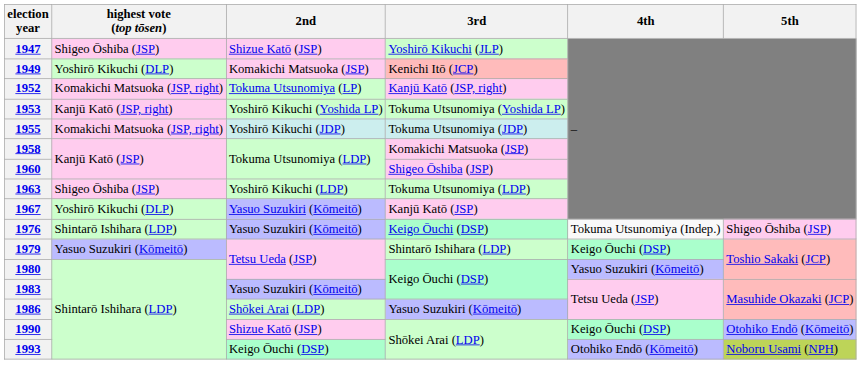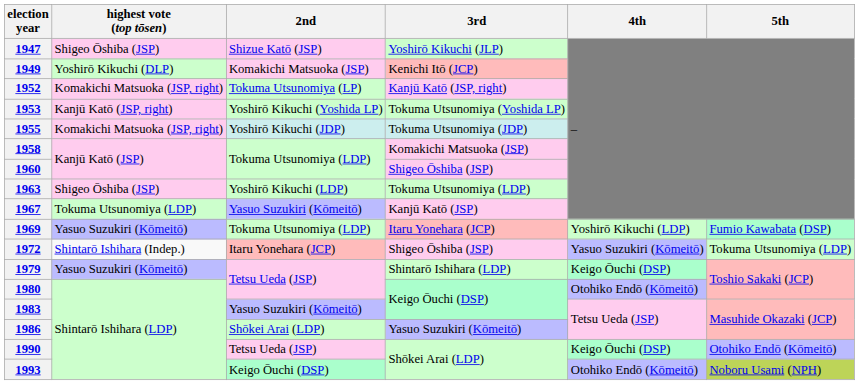1967 | highest vote (top tōsen): Yoshirō Kikuchi (DLP) -> Tokuma Utsunomiya (LDP)
+ row: 1969 | Yasuo Suzukiri (Kōmeitō) | Tokuma Utsunomiya (LDP) | Itaru Yonehara (JCP) | Yoshirō Kikuchi (LDP) | Fumio Kawabata (DSP)
+ row: 1972 | Shintarō Ishihara (Indep.) | Itaru Yonehara (JCP) | Shigeo Ōshiba (JSP) | Yasuo Suzukiri (Kōmeitō) | Tokuma Utsunomiya (LDP)
- row: 1976 | Shintarō Ishihara (LDP) | Yasuo Suzukiri (Kōmeitō) | Keigo Ōuchi (DSP) | Tokuma Utsunomiya (Indep.) | Shigeo Ōshiba (JSP)
1980 | 4th: Yasuo Suzukiri (Kōmeitō) -> Otohiko Endō (Kōmeitō)
1990 | 2nd: Shizue Katō (JSP) -> Tetsu Ueda (JSP)
